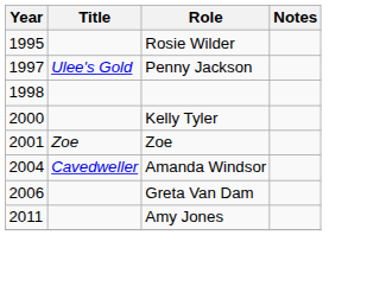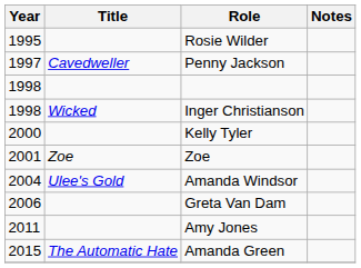Penny Jackson | Title: Ulee's Gold -> Cavedweller
+ row: 1998 | Wicked | Inger Christianson
Amanda Windsor | Title: Cavedweller -> Ulee's Gold
+ row: 2015 | The Automatic Hate | Amanda Green
